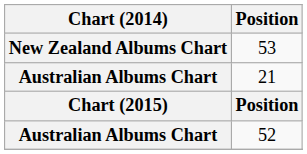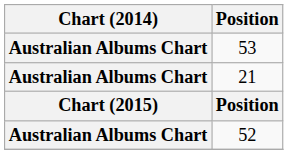53 | Chart (2014): New Zealand Albums Chart -> Australian Albums Chart
